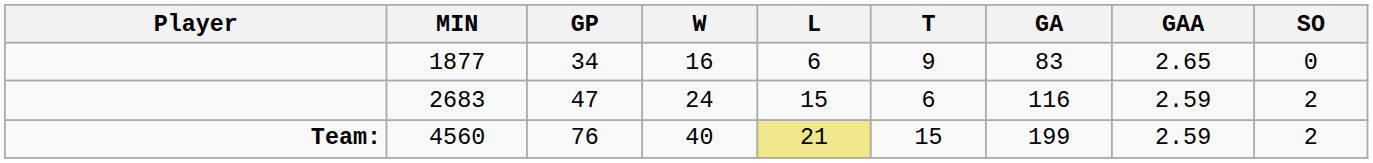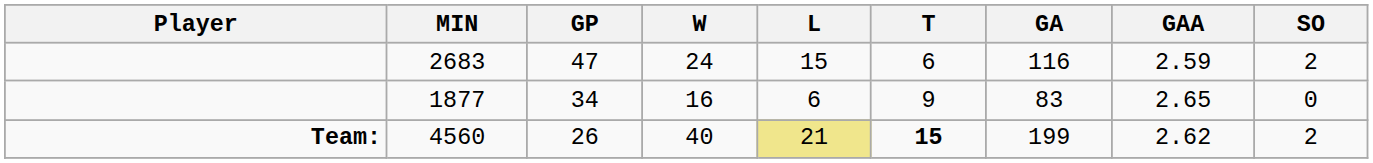rows swapped: 2683 <-> 1877
4560 | GP: 76 -> 26
4560 | T: normal -> bold
4560 | GAA: 2.59 -> 2.62
